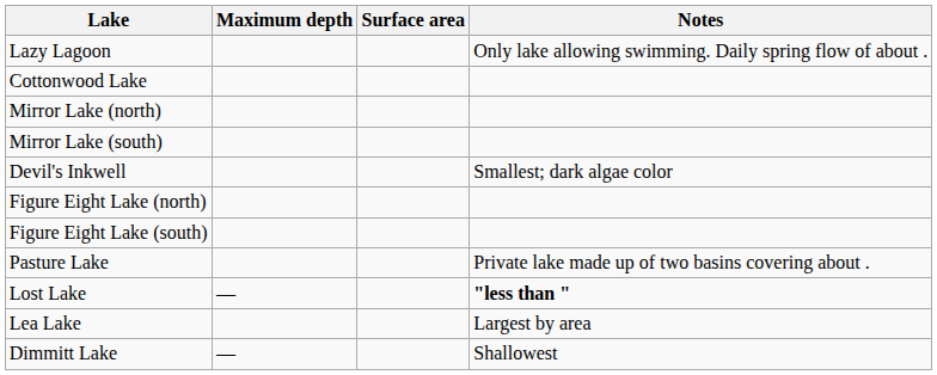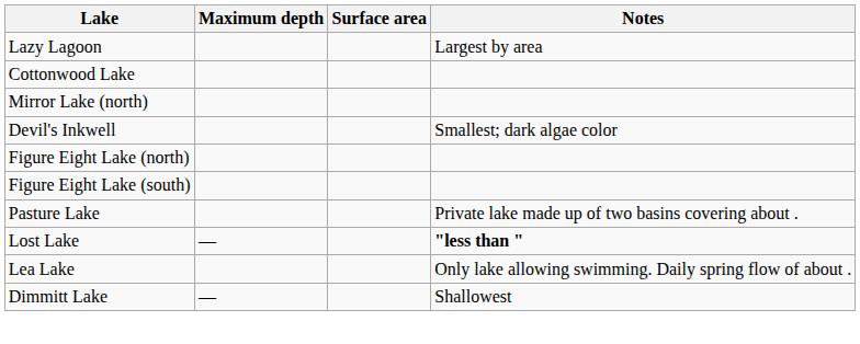Lazy Lagoon | Notes: Only lake allowing swimming. Daily spring flow of about . -> Largest by area
- row: Mirror Lake (south)
Lea Lake | Notes: Largest by area -> Only lake allowing swimming. Daily spring flow of about .
